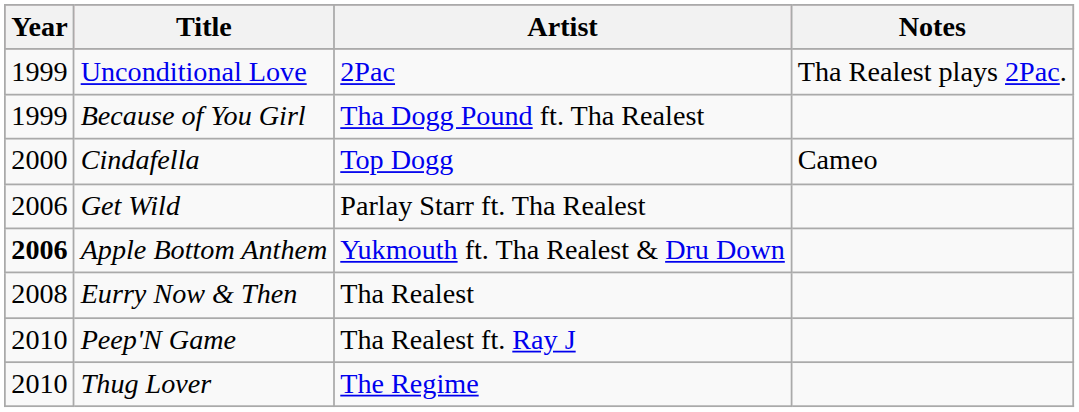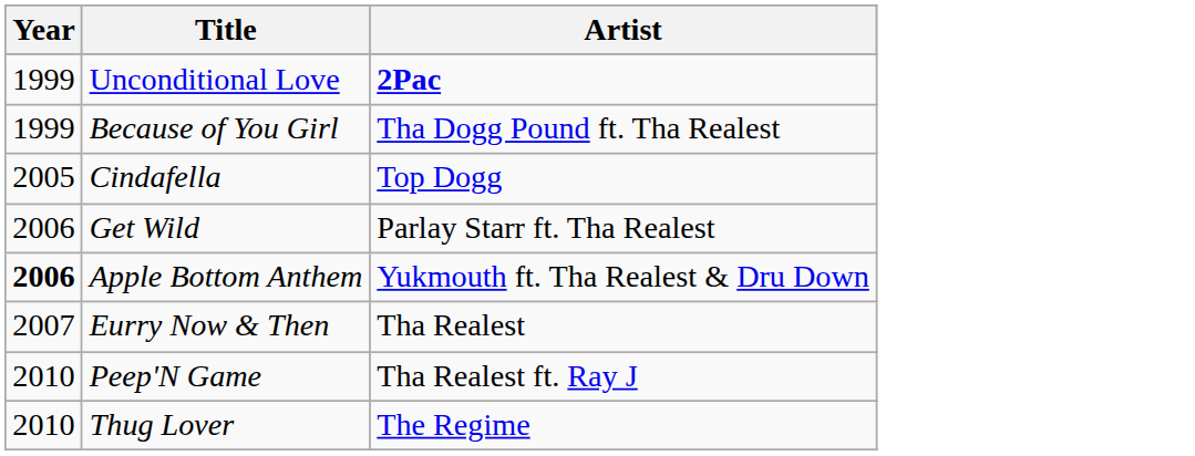- column: Notes | Tha Realest plays 2Pac. | Cameo
Unconditional Love | Artist: normal -> bold
Cindafella | Year: 2000 -> 2005
Eurry Now & Then | Year: 2008 -> 2007
